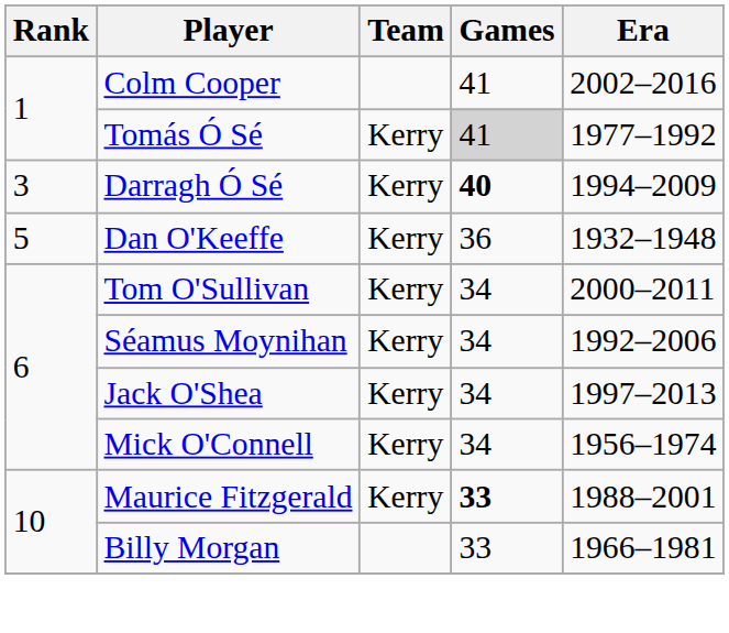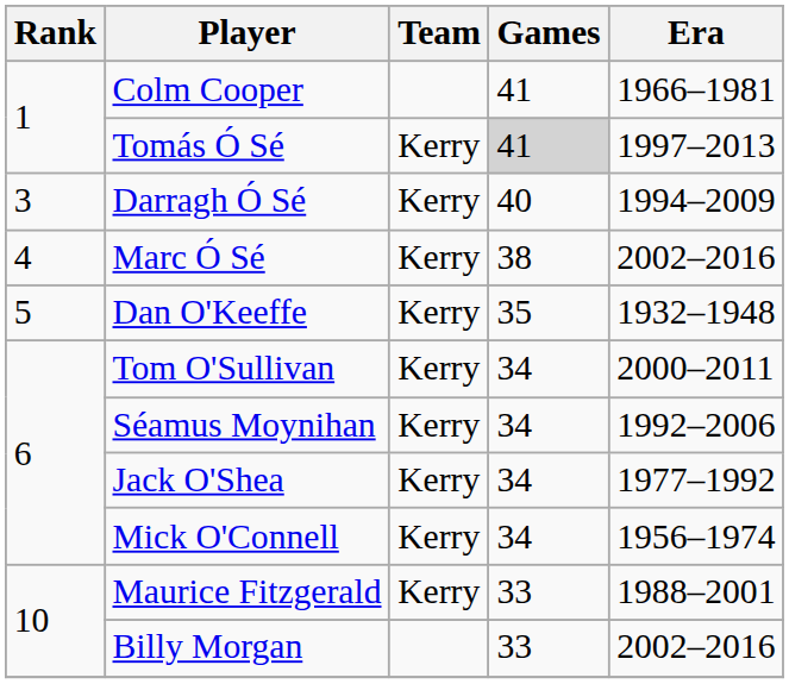Colm Cooper | Era: 2002–2016 -> 1966–1981
Tomás Ó Sé | Era: 1977–1992 -> 1997–2013
Darragh Ó Sé | Games: bold -> normal
+ row: 4 | Marc Ó Sé | Kerry | 38 | 2002–2016
Dan O'Keeffe | Games: 36 -> 35
Jack O'Shea | Era: 1997–2013 -> 1977–1992
Maurice Fitzgerald | Games: bold -> normal
Billy Morgan | Era: 1966–1981 -> 2002–2016
